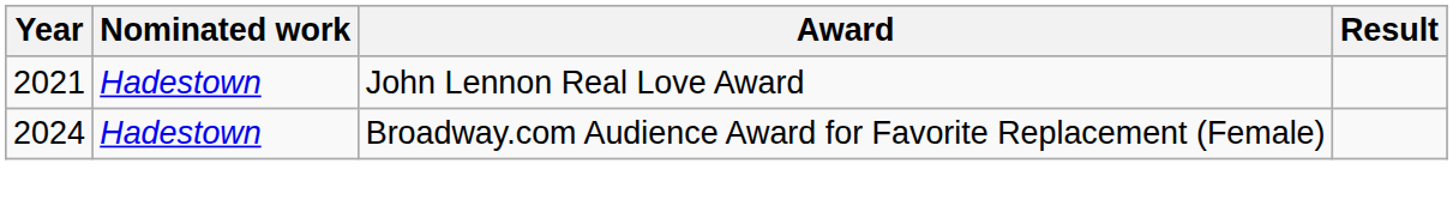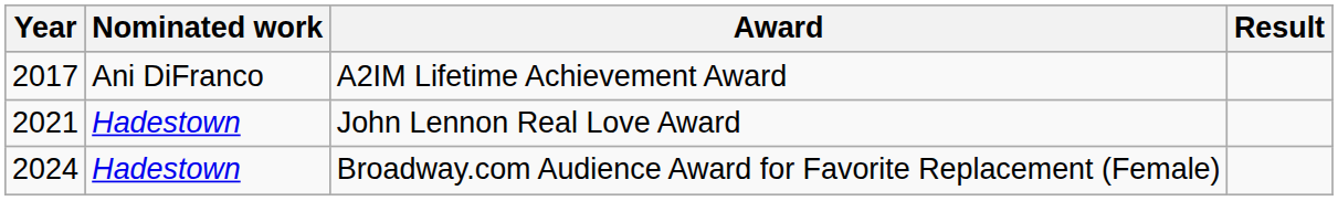+ row: 2017 | Ani DiFranco | A2IM Lifetime Achievement Award
